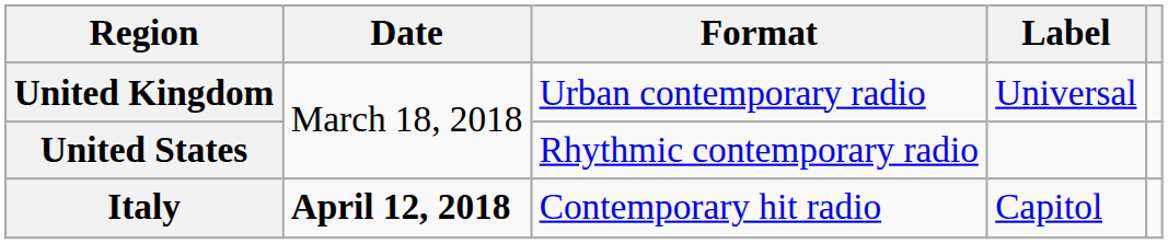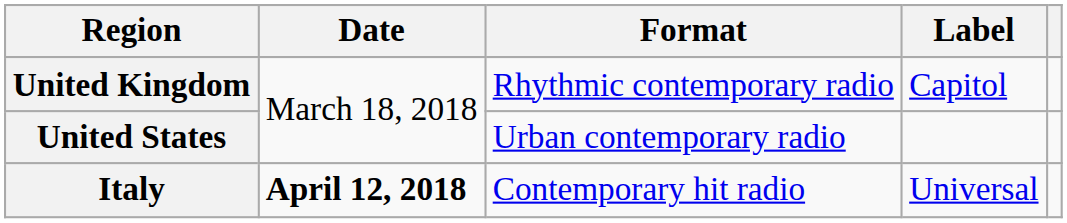United Kingdom | Format: Urban contemporary radio -> Rhythmic contemporary radio
United Kingdom | Label: Universal -> Capitol
United States | Format: Rhythmic contemporary radio -> Urban contemporary radio
Italy | Label: Capitol -> Universal
